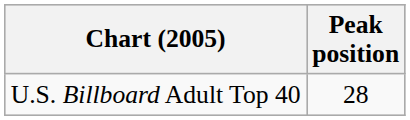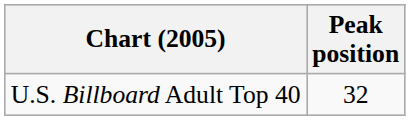U.S. Billboard Adult Top 40 | Peak position: 28 -> 32
